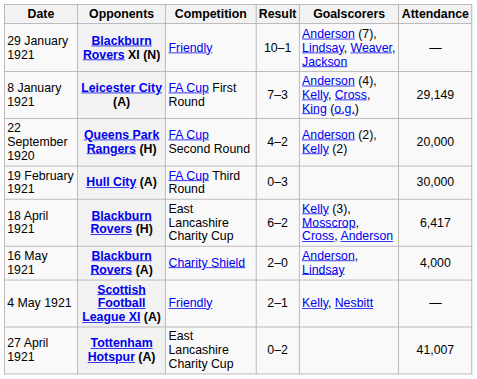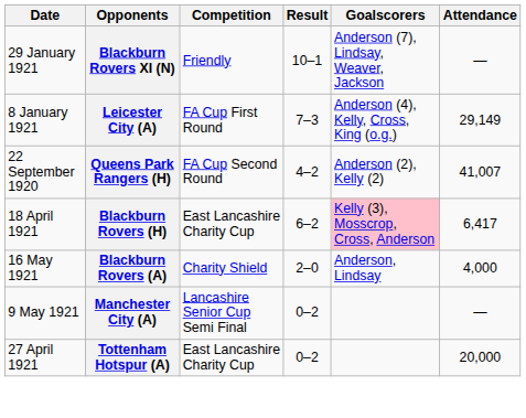Queens Park Rangers (H) | Attendance: 20,000 -> 41,007
- row: 19 February 1921 | Hull City (A) | FA Cup Third Round | 0–3 | 30,000
Blackburn Rovers (H) | Goalscorers: no background -> pink background
- row: 4 May 1921 | Scottish Football League XI (A) | Friendly | 2–1 | Kelly, Nesbitt | —
+ row: 9 May 1921 | Manchester City (A) | Lancashire Senior Cup Semi Final | 0–2 | —
Tottenham Hotspur (A) | Attendance: 41,007 -> 20,000
